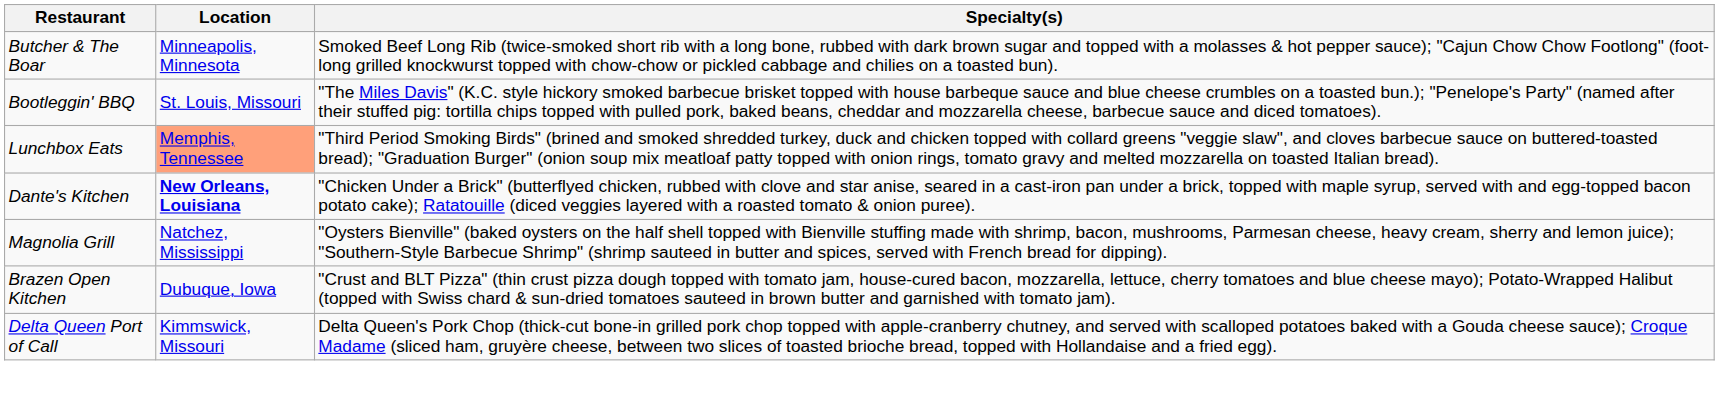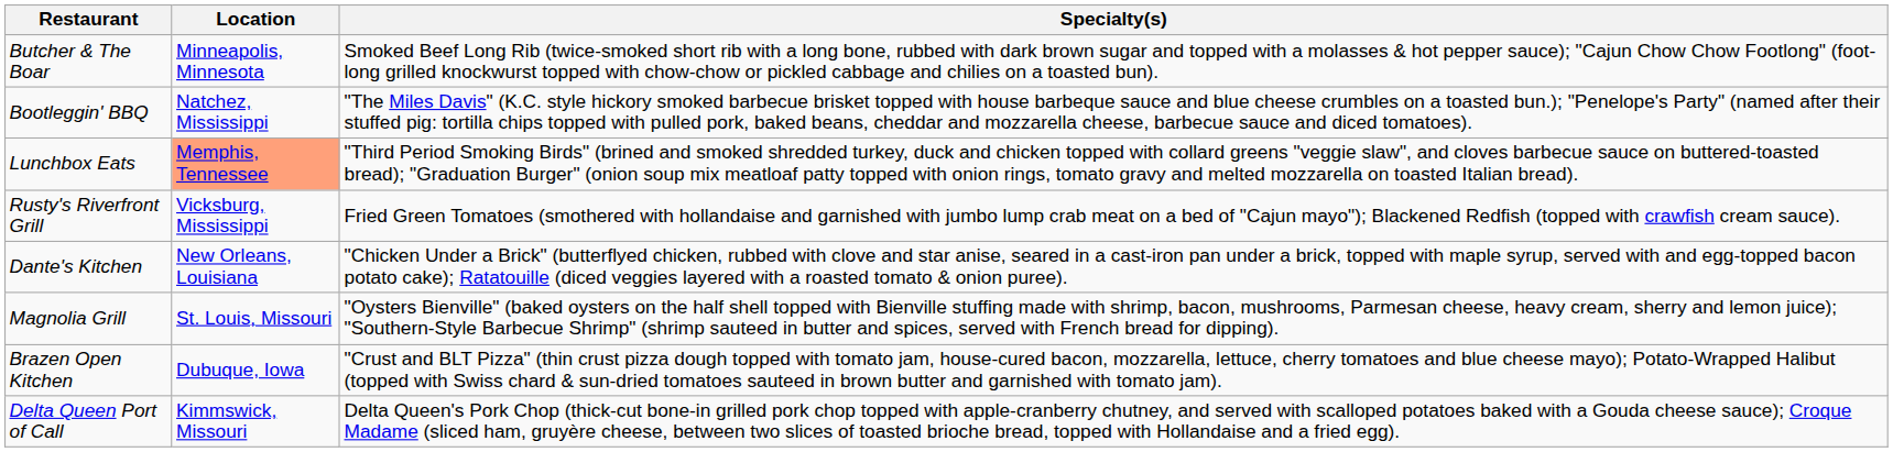Bootleggin' BBQ | Location: St. Louis, Missouri -> Natchez, Mississippi
+ row: Rusty's Riverfront Grill | Vicksburg, Mississippi | Fried Green Tomatoes (smothered with hollandaise and garnished with jumbo lump crab meat on a bed of "Cajun mayo"); Blackened Redfish (topped with crawfish cream sauce).
Dante's Kitchen | Location: bold -> normal
Magnolia Grill | Location: Natchez, Mississippi -> St. Louis, Missouri
